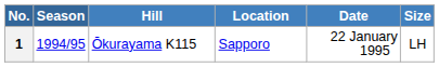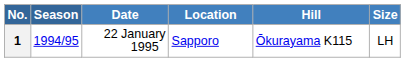columns swapped: Date <-> Hill
